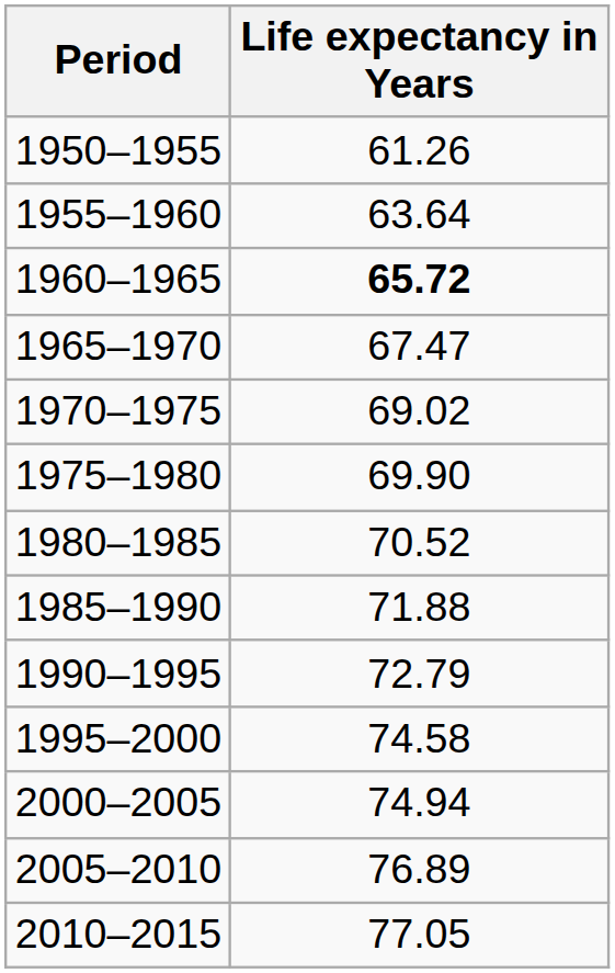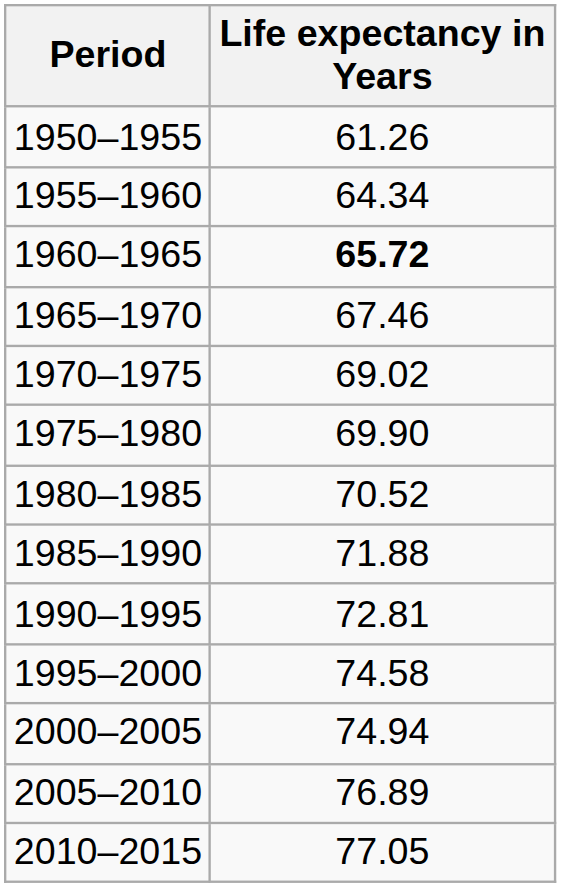1955–1960 | Life expectancy in Years: 63.64 -> 64.34
1965–1970 | Life expectancy in Years: 67.47 -> 67.46
1990–1995 | Life expectancy in Years: 72.79 -> 72.81
